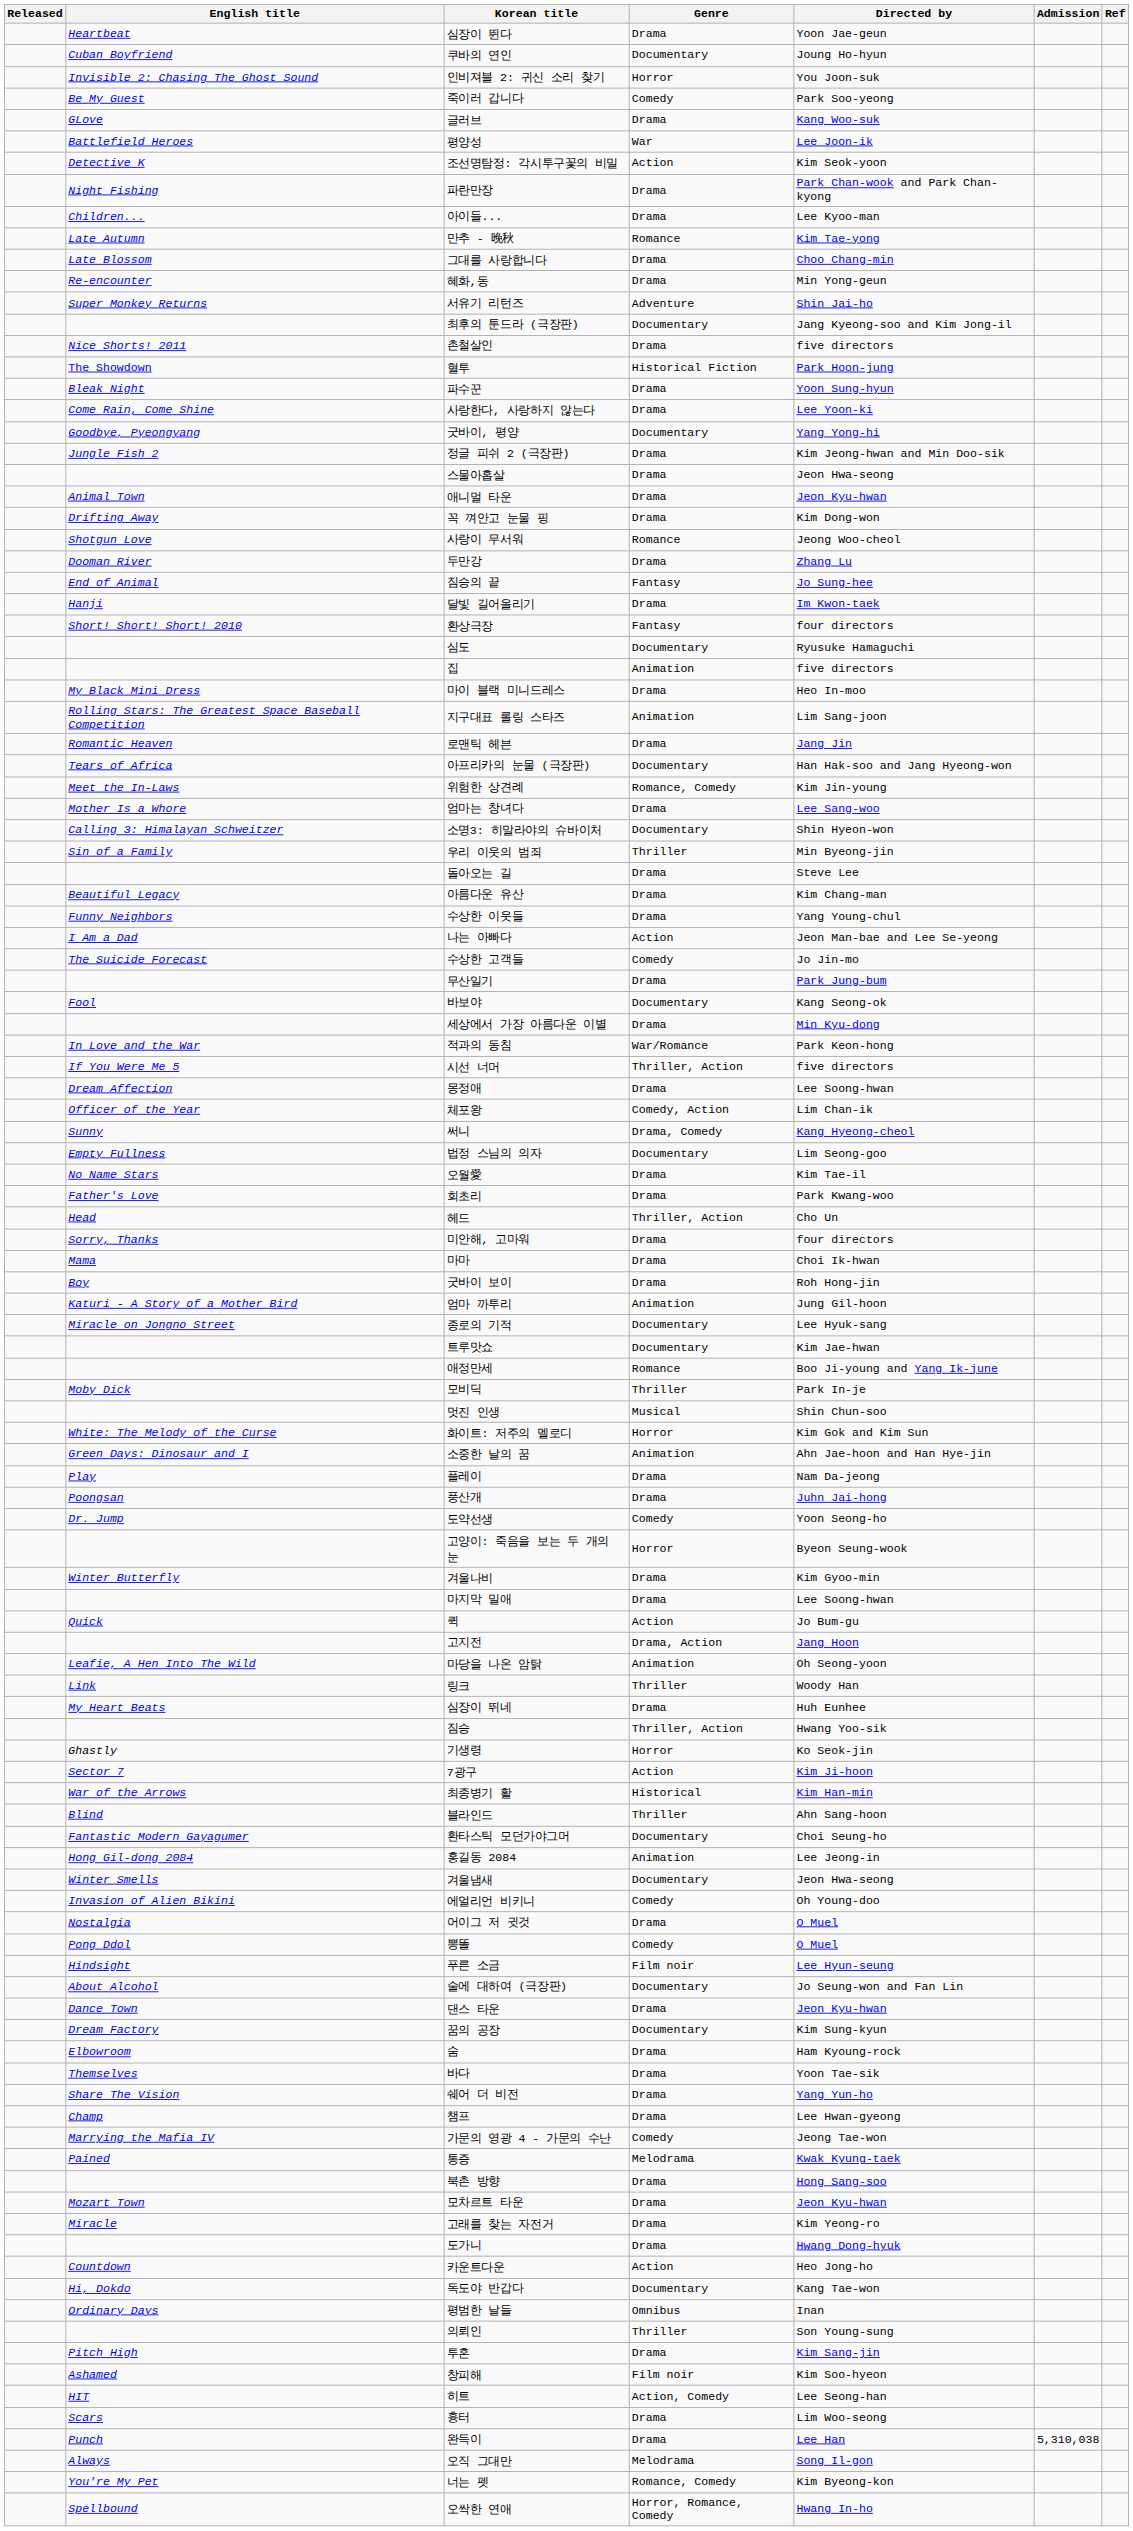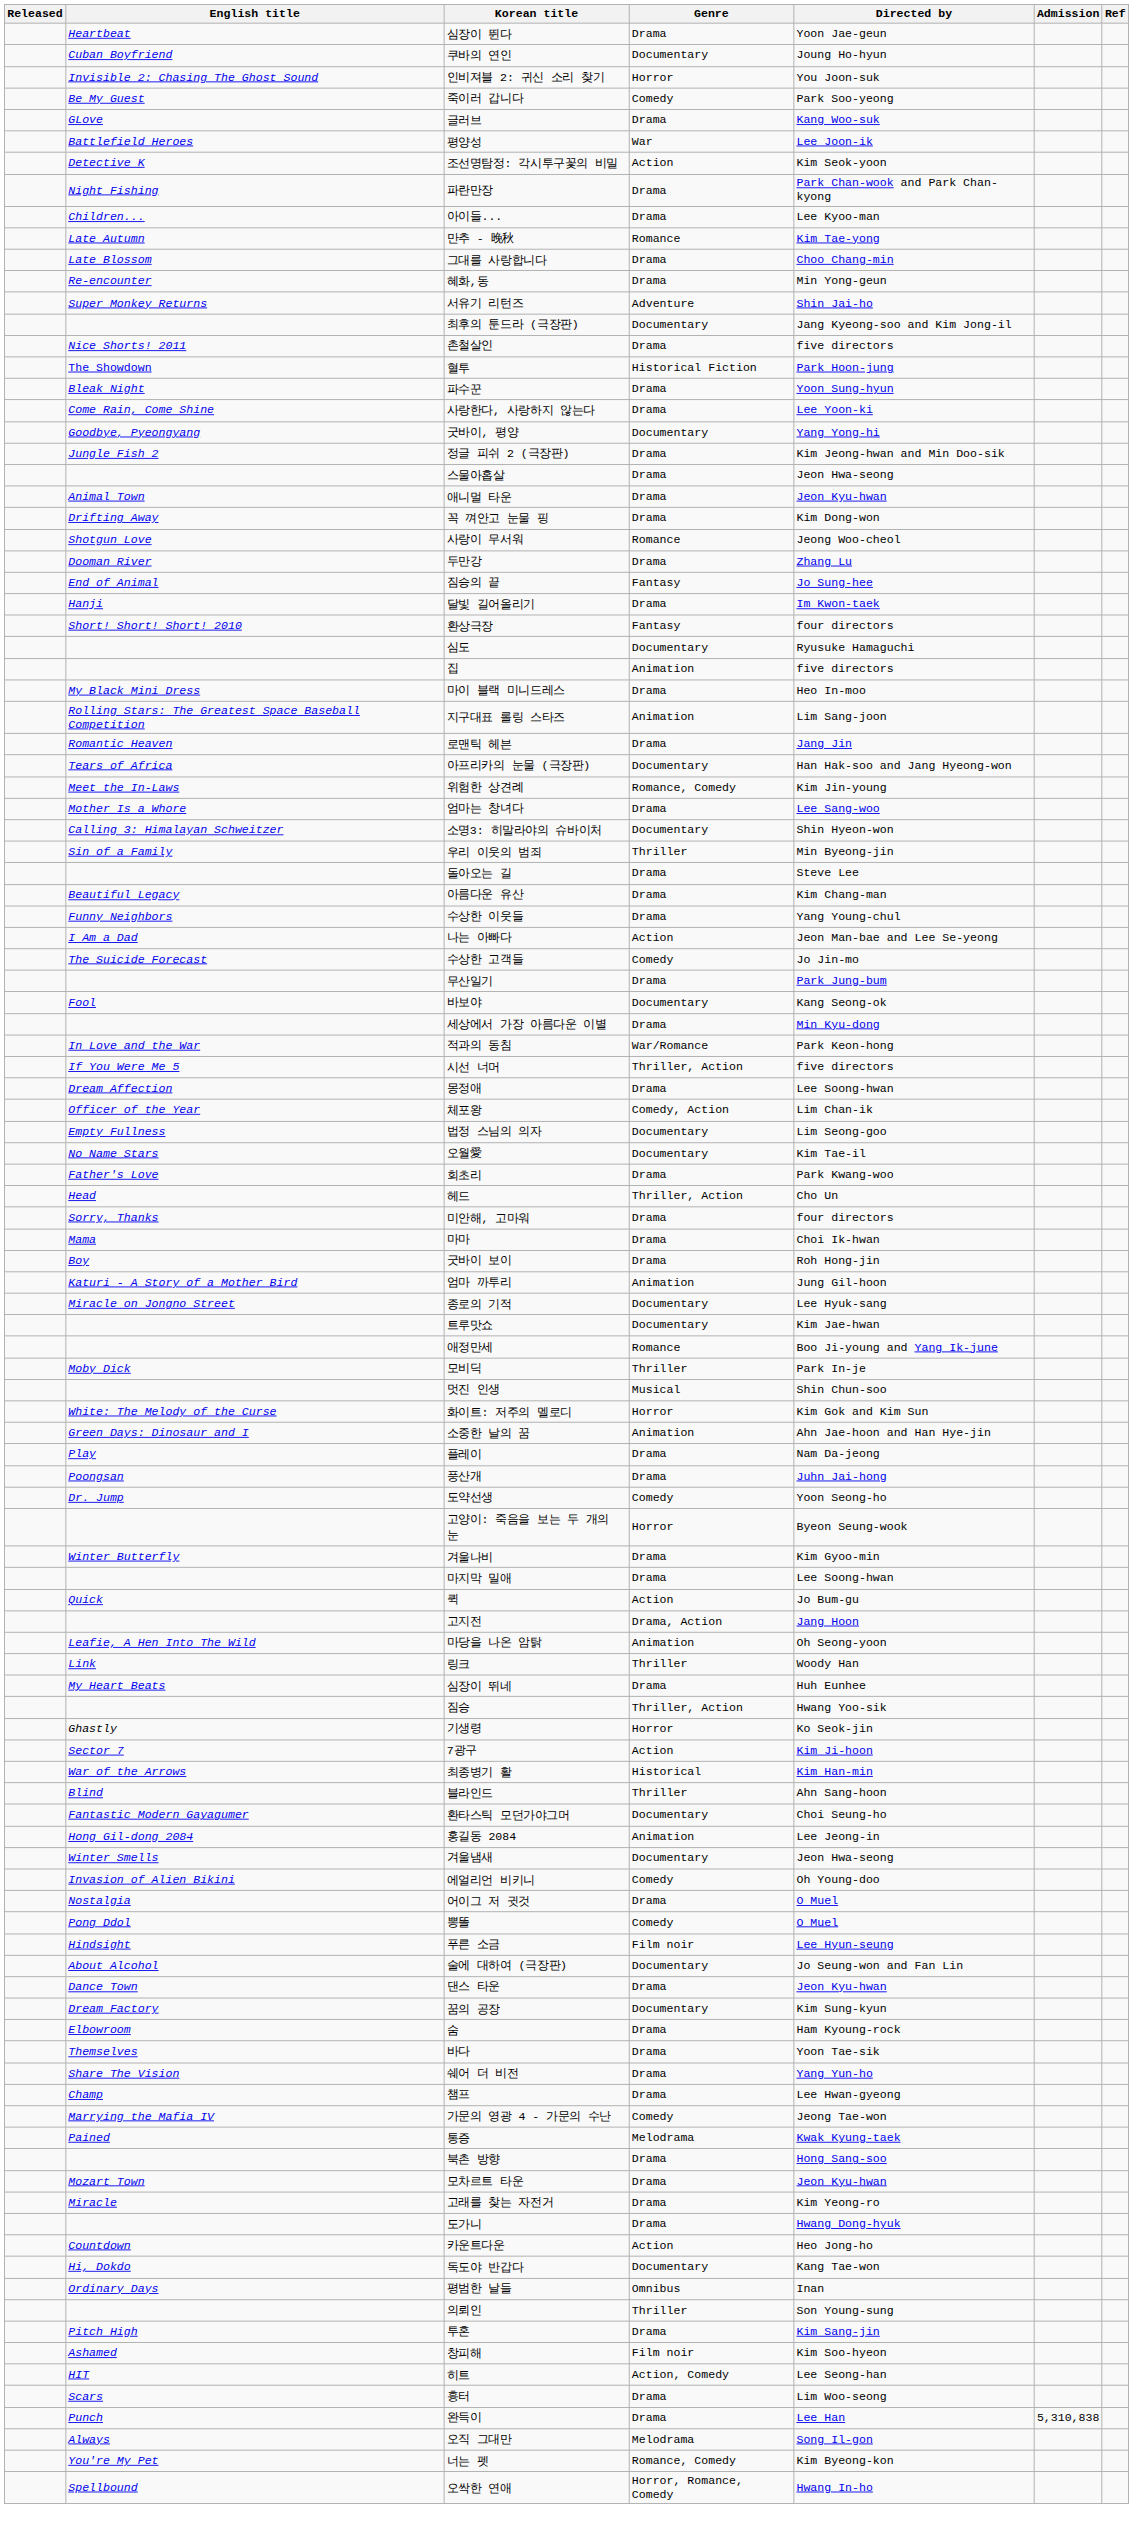- row: Sunny | 써니 | Drama, Comedy | Kang Hyeong-cheol
오월愛 | Genre: Drama -> Documentary
완득이 | Admission: 5,310,038 -> 5,310,838
